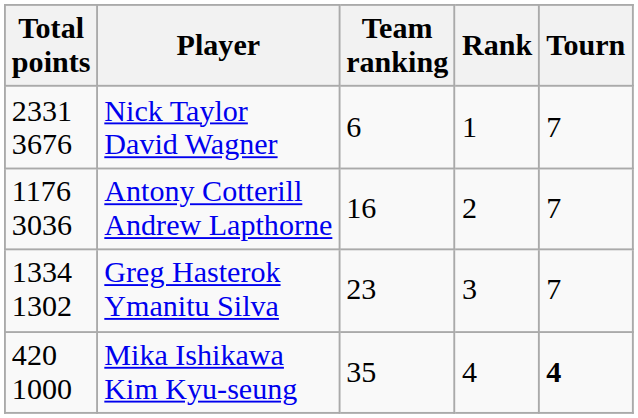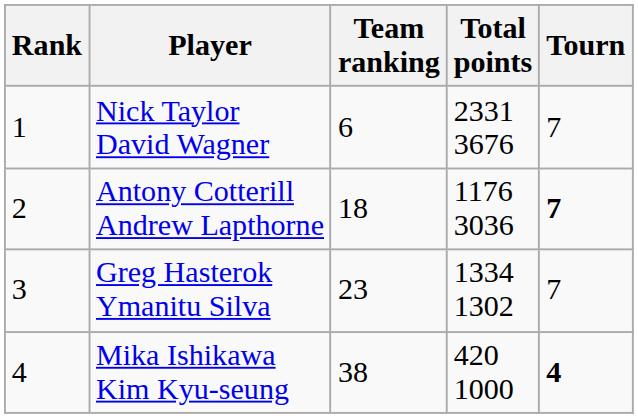columns swapped: Rank <-> Total points
Antony Cotterill Andrew Lapthorne | Team ranking: 16 -> 18
Antony Cotterill Andrew Lapthorne | Tourn: normal -> bold
Mika Ishikawa Kim Kyu-seung | Team ranking: 35 -> 38
